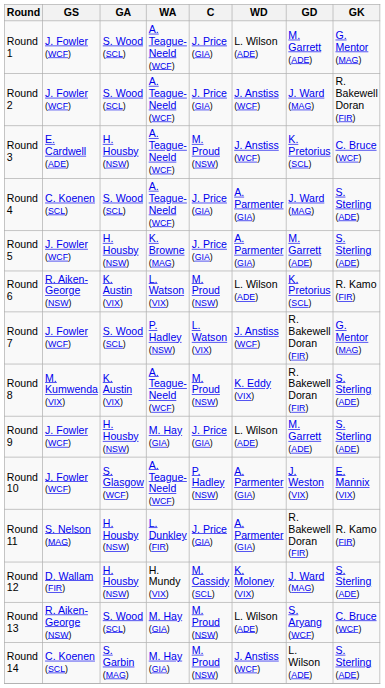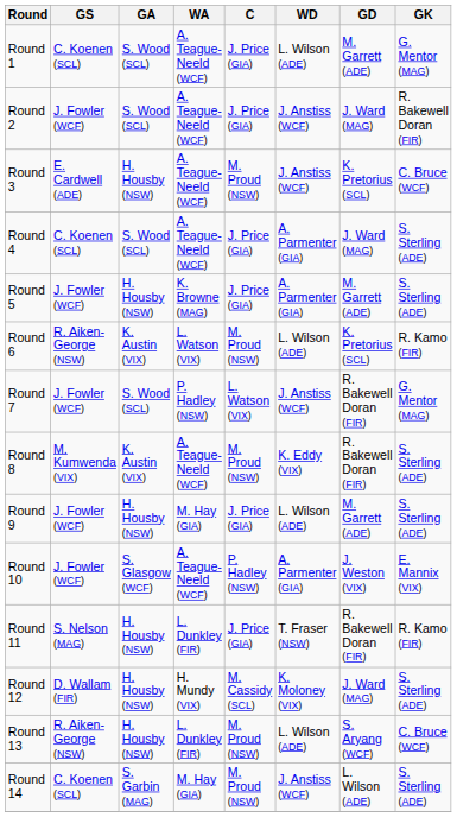Round 1 | GS: J. Fowler (WCF) -> C. Koenen (SCL)
Round 11 | WD: A. Parmenter (GIA) -> T. Fraser (NSW)
Round 13 | GA: S. Wood (SCL) -> H. Housby (NSW)
Round 13 | WA: M. Hay (GIA) -> L. Dunkley (FIR)
